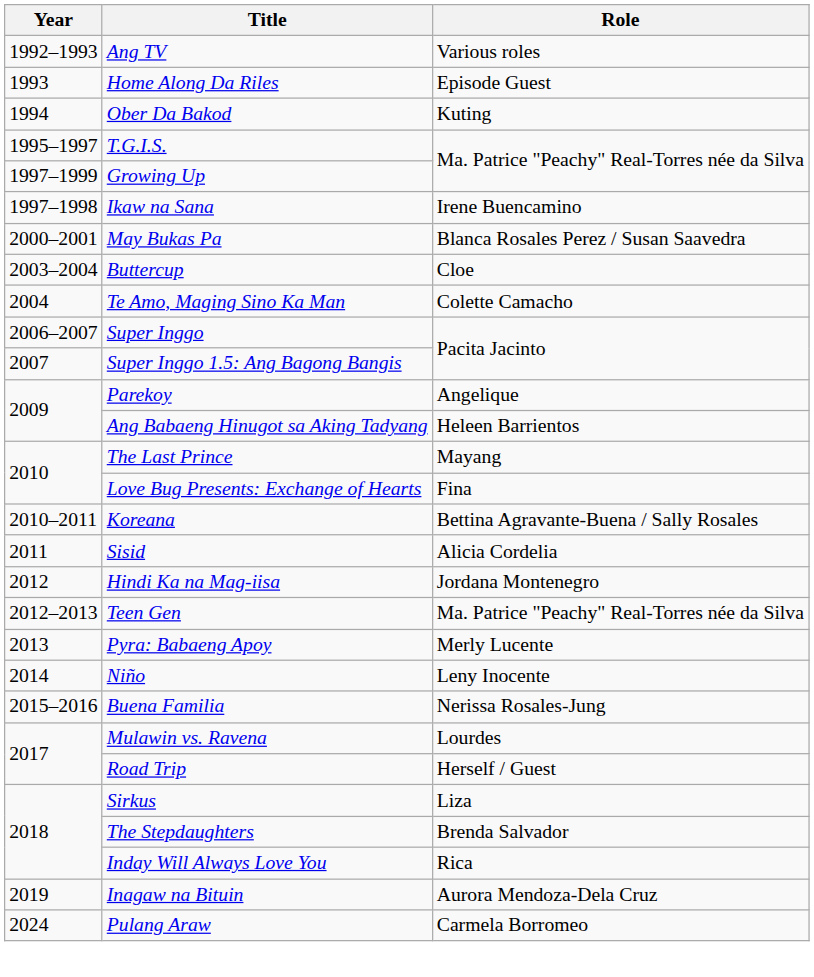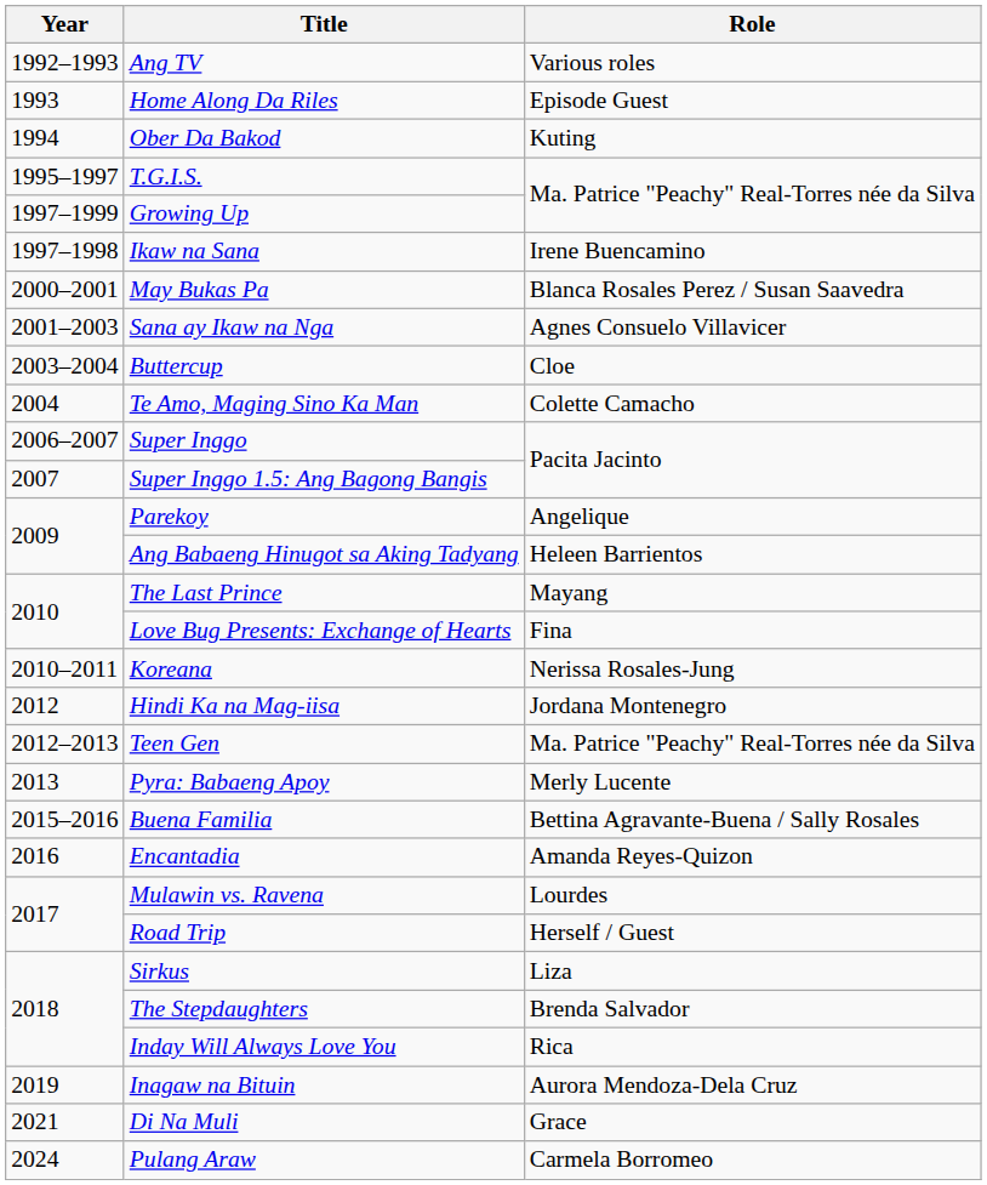+ row: 2001–2003 | Sana ay Ikaw na Nga | Agnes Consuelo Villavicer
Koreana | Role: Bettina Agravante-Buena / Sally Rosales -> Nerissa Rosales-Jung
- row: 2011 | Sisid | Alicia Cordelia
- row: 2014 | Niño | Leny Inocente
Buena Familia | Role: Nerissa Rosales-Jung -> Bettina Agravante-Buena / Sally Rosales
+ row: 2016 | Encantadia | Amanda Reyes-Quizon
+ row: 2021 | Di Na Muli | Grace
